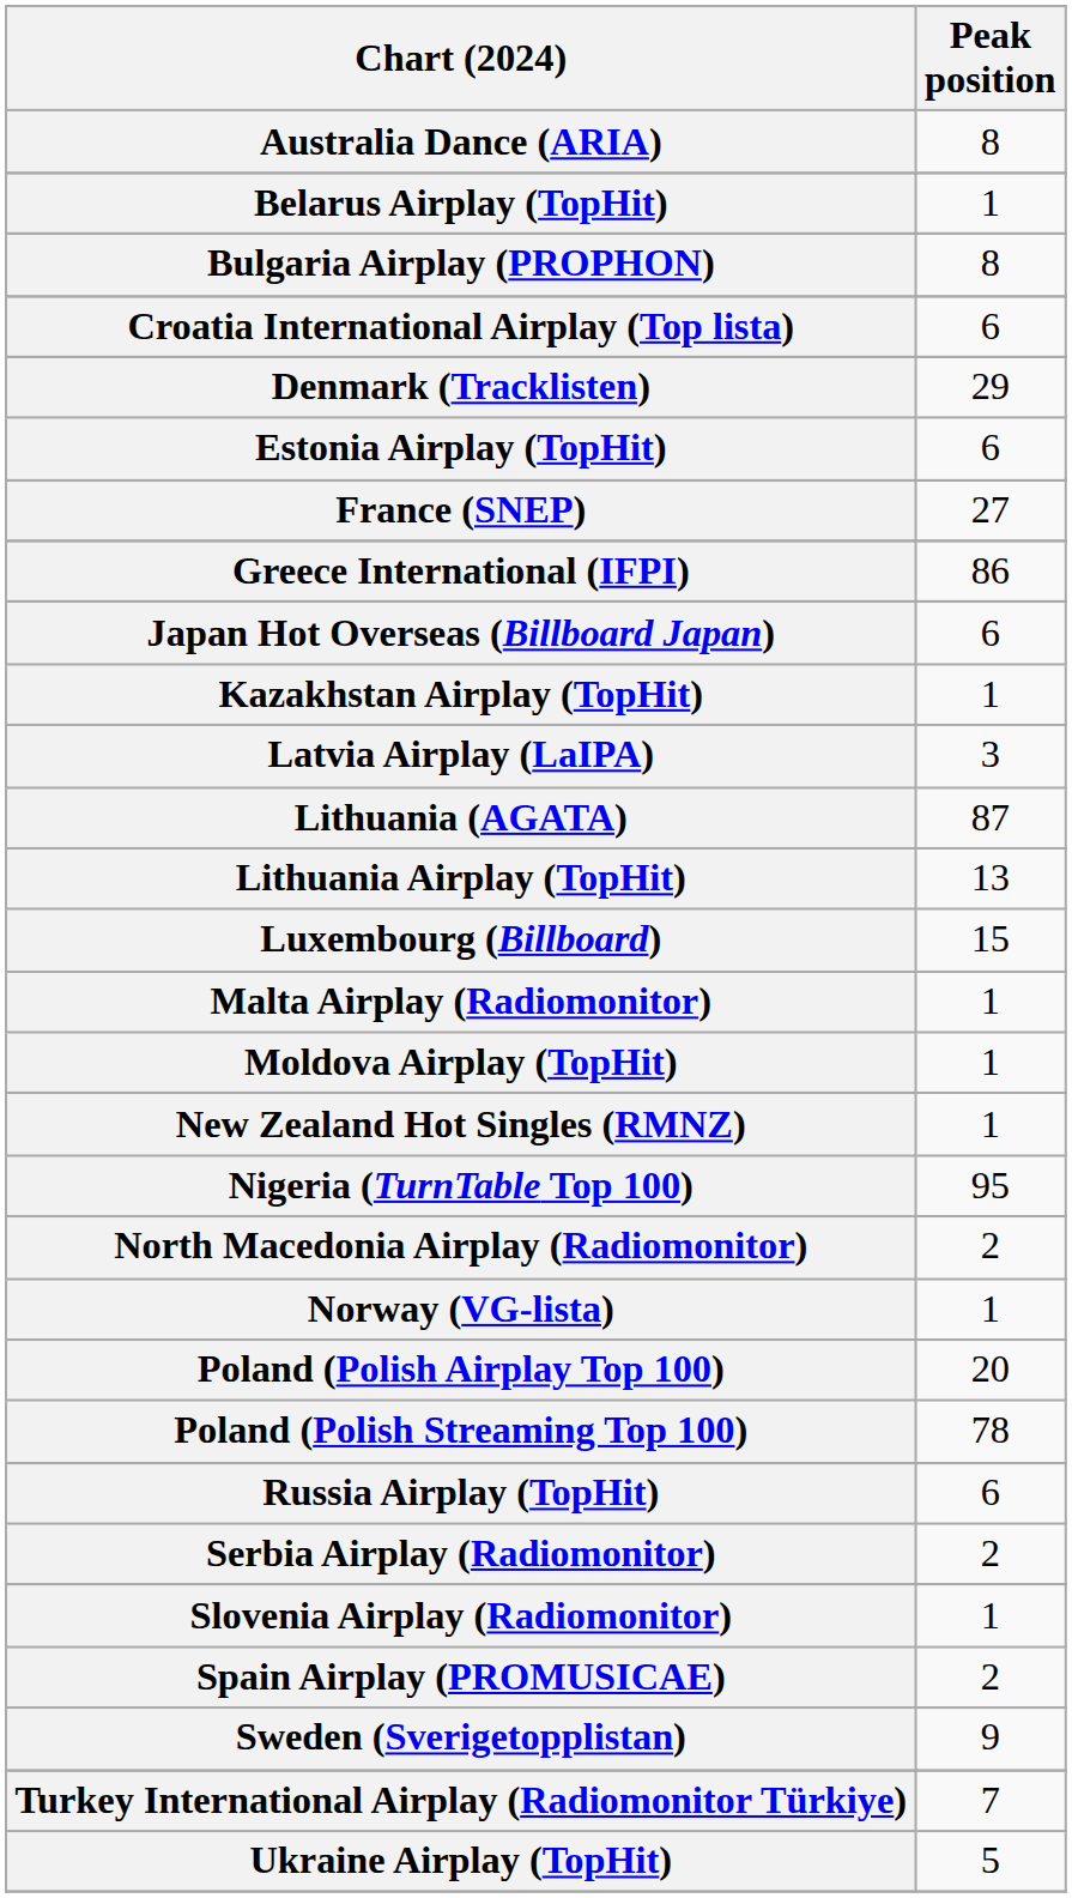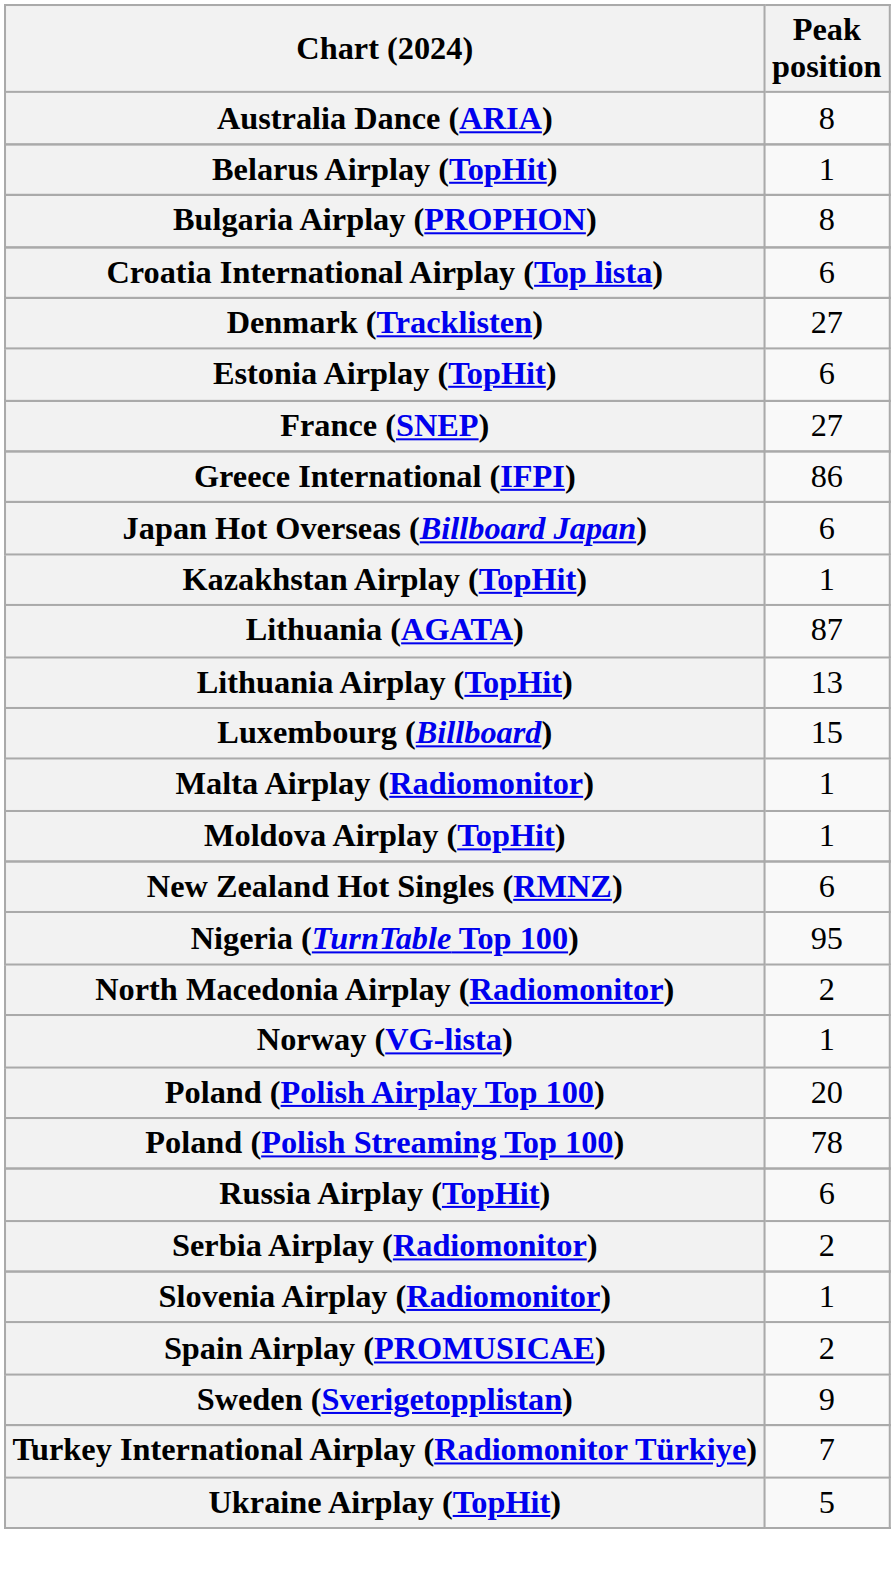Denmark (Tracklisten) | Peak position: 29 -> 27
- row: Latvia Airplay (LaIPA) | 3
New Zealand Hot Singles (RMNZ) | Peak position: 1 -> 6
